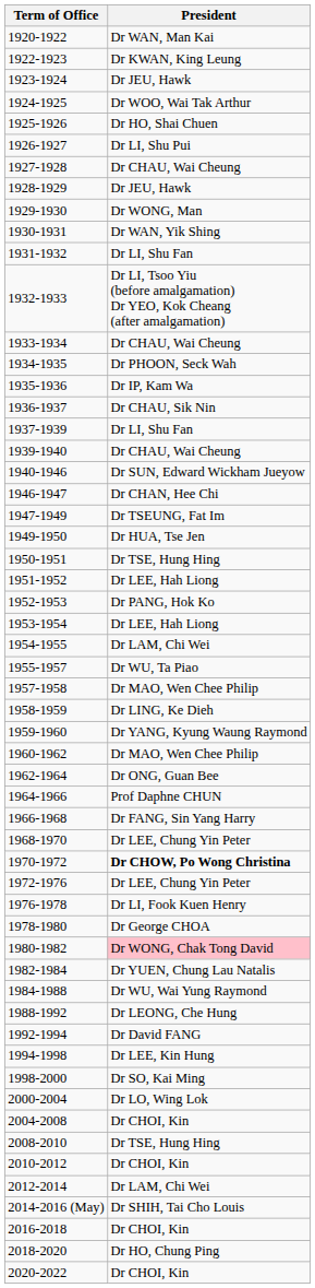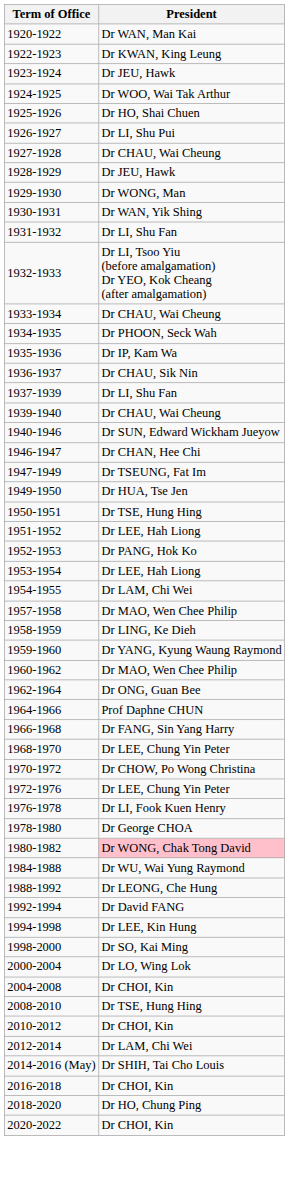- row: 1955-1957 | Dr WU, Ta Piao
1970-1972 | President: bold -> normal
- row: 1982-1984 | Dr YUEN, Chung Lau Natalis
